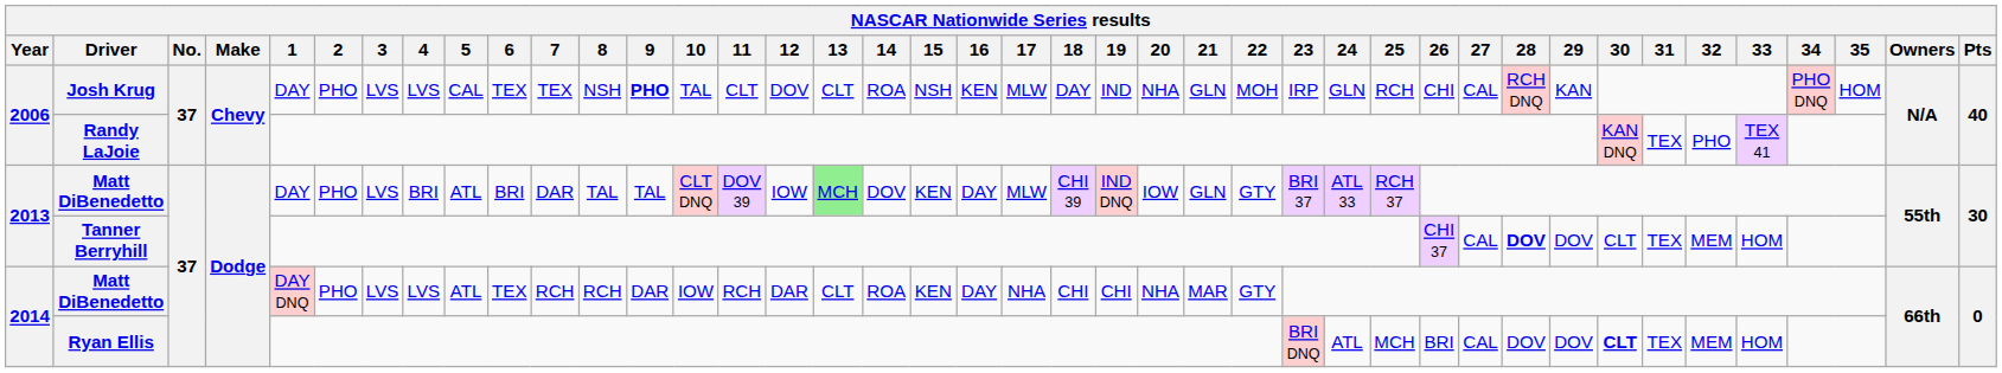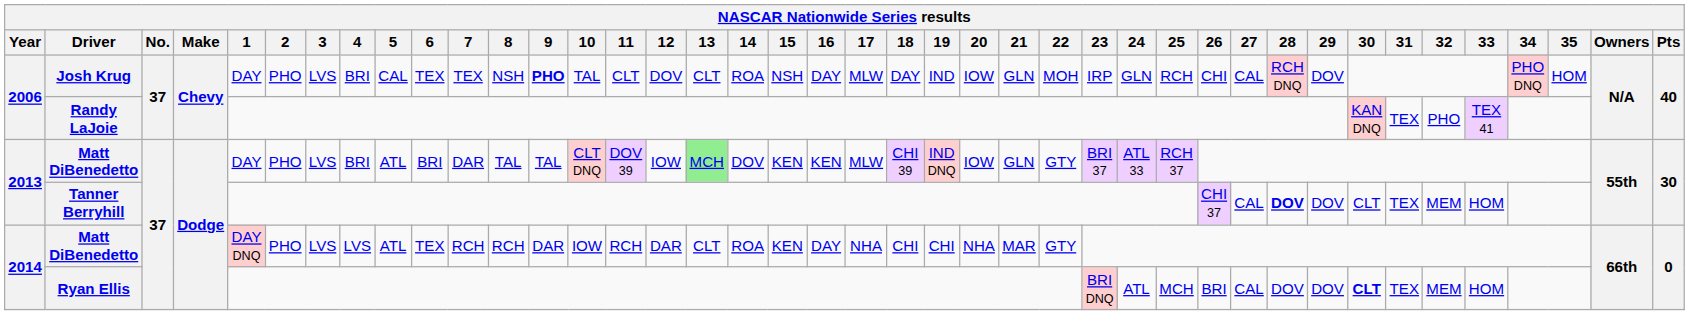Josh Krug | 4: LVS -> BRI
Josh Krug | 16: KEN -> DAY
Josh Krug | 20: NHA -> IOW
Josh Krug | 29: KAN -> DOV
2013 / Matt DiBenedetto | 16: DAY -> KEN
